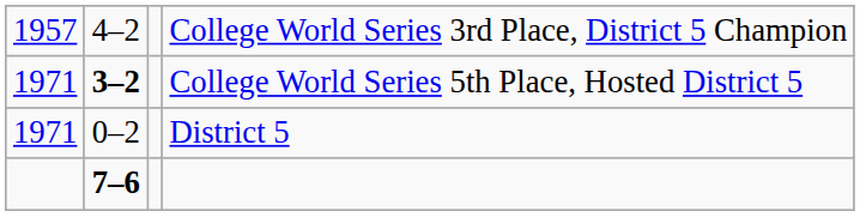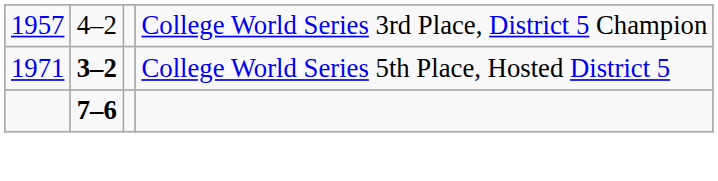- row: 1971 | 0–2 | District 5
